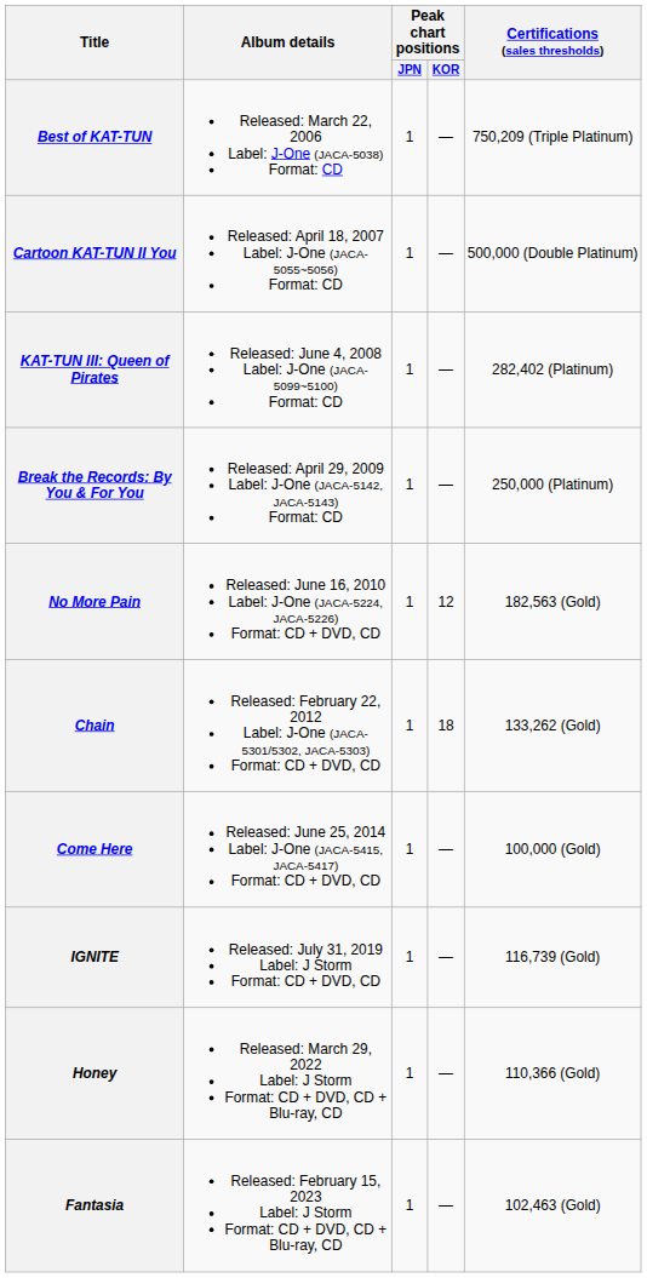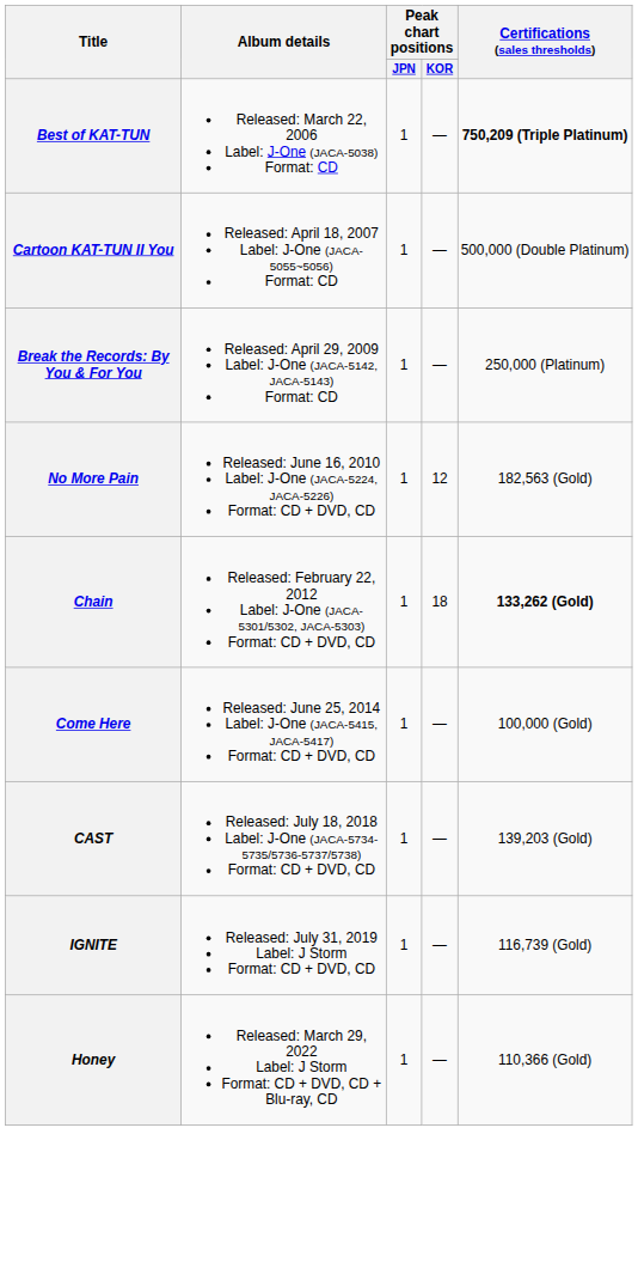Best of KAT-TUN | Certifications (sales thresholds): normal -> bold
- row: KAT-TUN III: Queen of Pirates | Released: June 4, 2008 Label: J-One (JACA-5099~5100) Format: CD | 1 | — | 282,402 (Platinum)
Chain | Certifications (sales thresholds): normal -> bold
+ row: CAST | Released: July 18, 2018 Label: J-One (JACA-5734-5735/5736-5737/5738) Format: CD + DVD, CD | 1 | — | 139,203 (Gold)
- row: Fantasia | Released: February 15, 2023 Label: J Storm Format: CD + DVD, CD + Blu-ray, CD | 1 | — | 102,463 (Gold)
